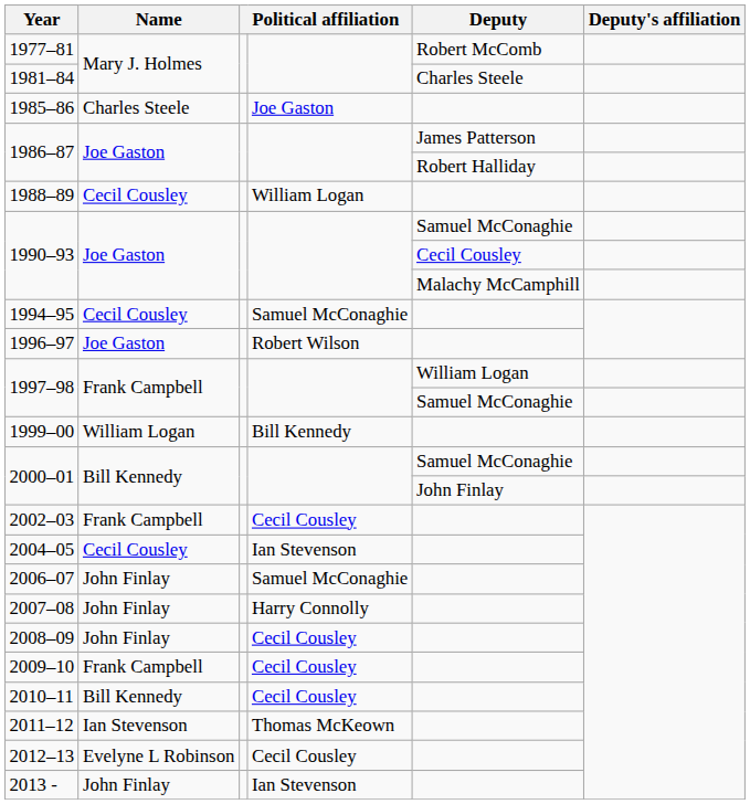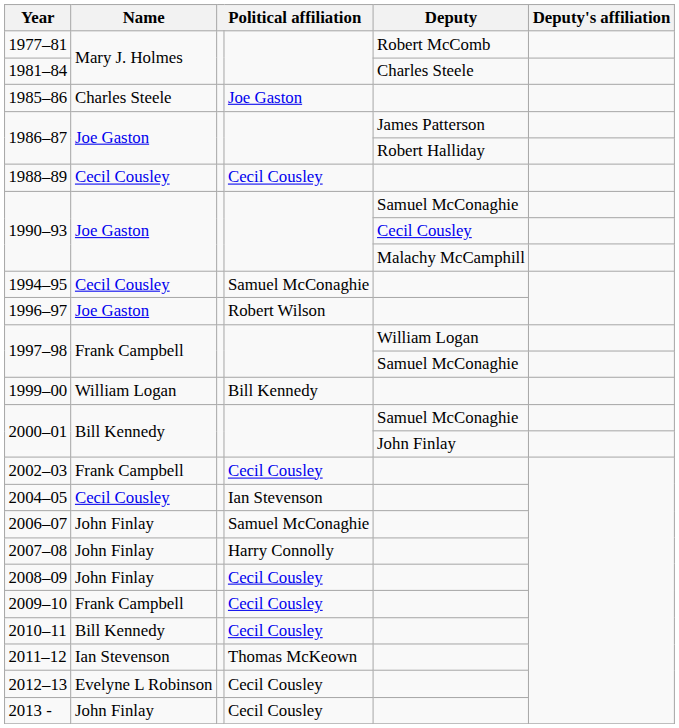1988–89 | column 4: William Logan -> Cecil Cousley
2013 - | column 4: Ian Stevenson -> Cecil Cousley
